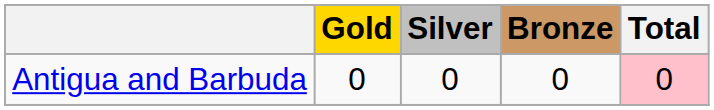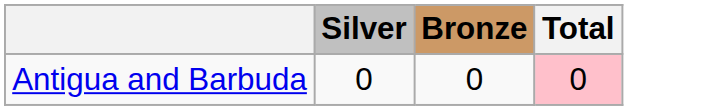- column: Gold | 0
